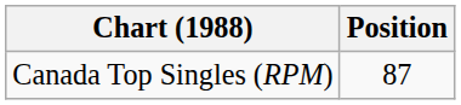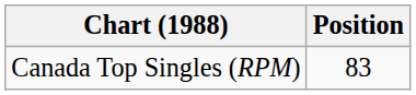Canada Top Singles (RPM) | Position: 87 -> 83
